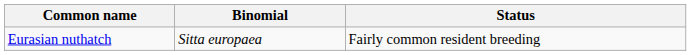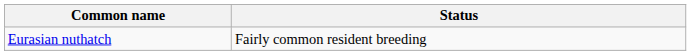- column: Binomial | Sitta europaea
